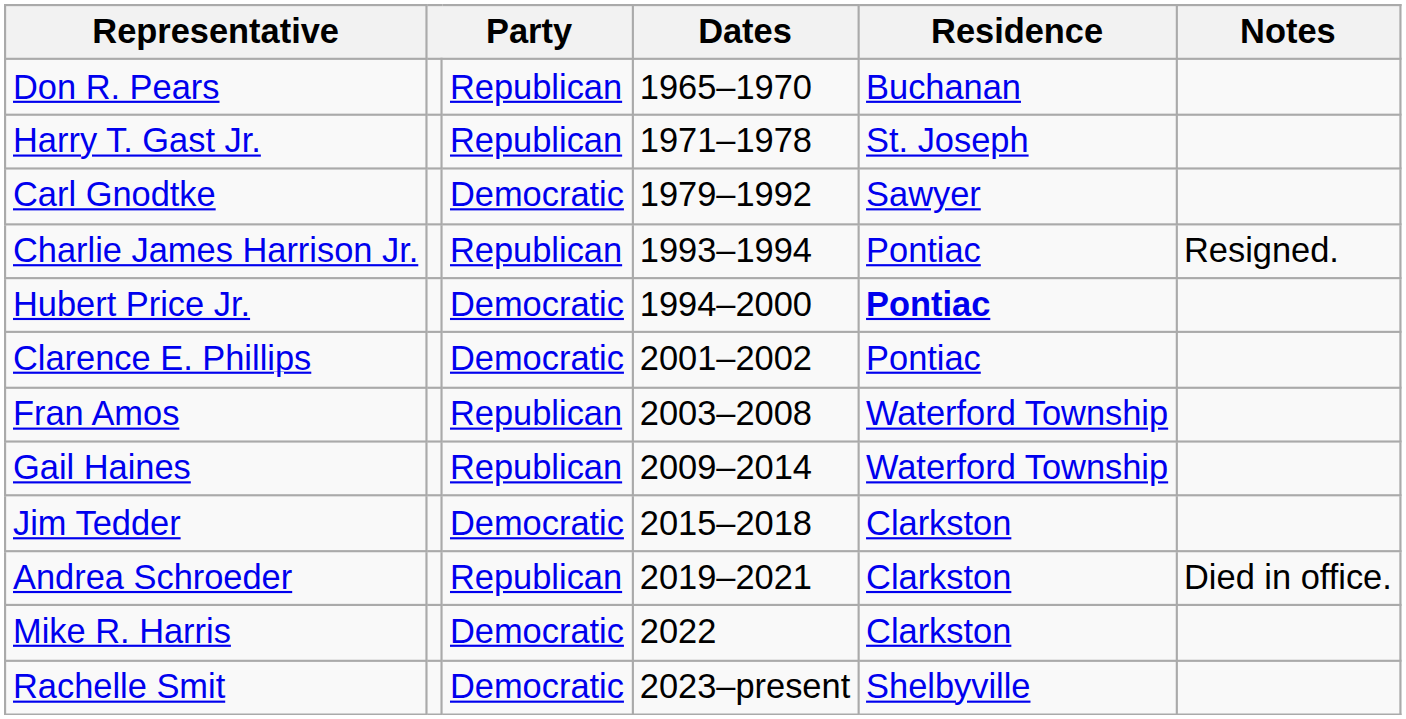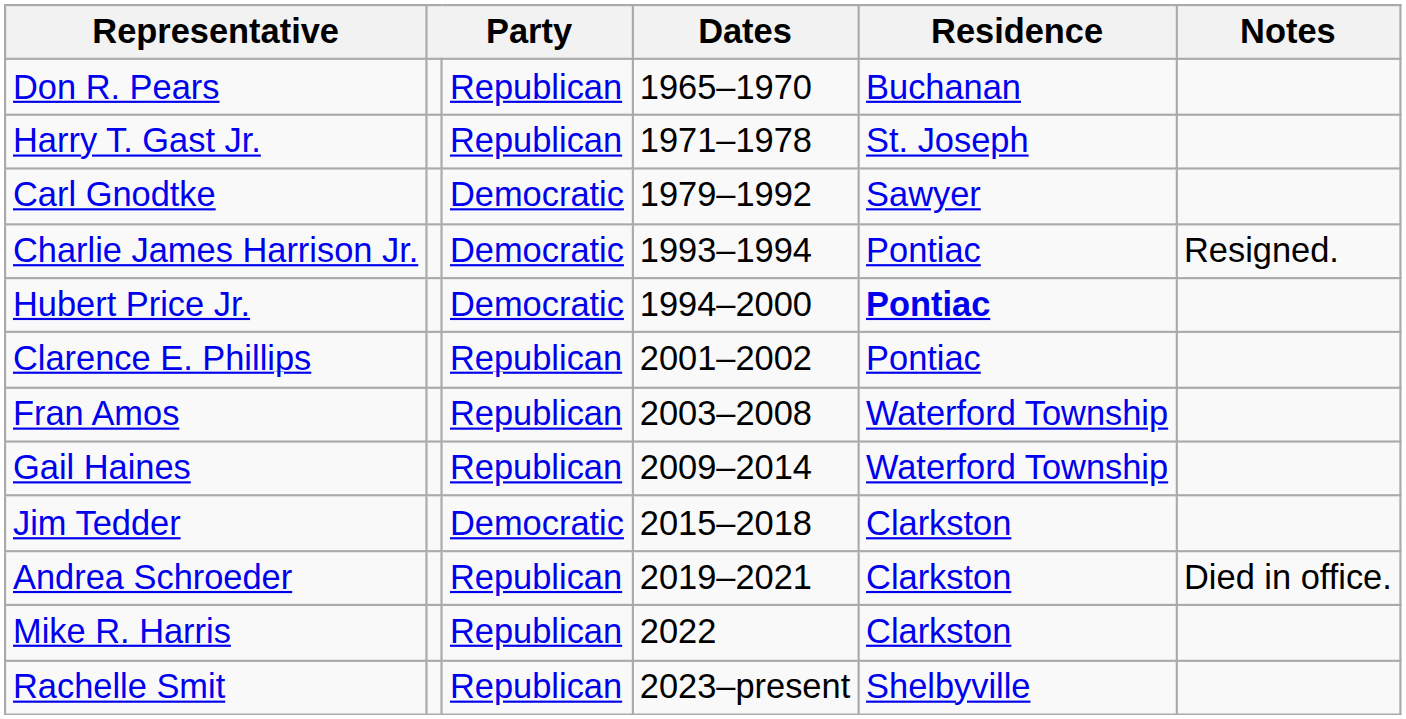Charlie James Harrison Jr. | column 3: Republican -> Democratic
Clarence E. Phillips | column 3: Democratic -> Republican
Mike R. Harris | column 3: Democratic -> Republican
Rachelle Smit | column 3: Democratic -> Republican
